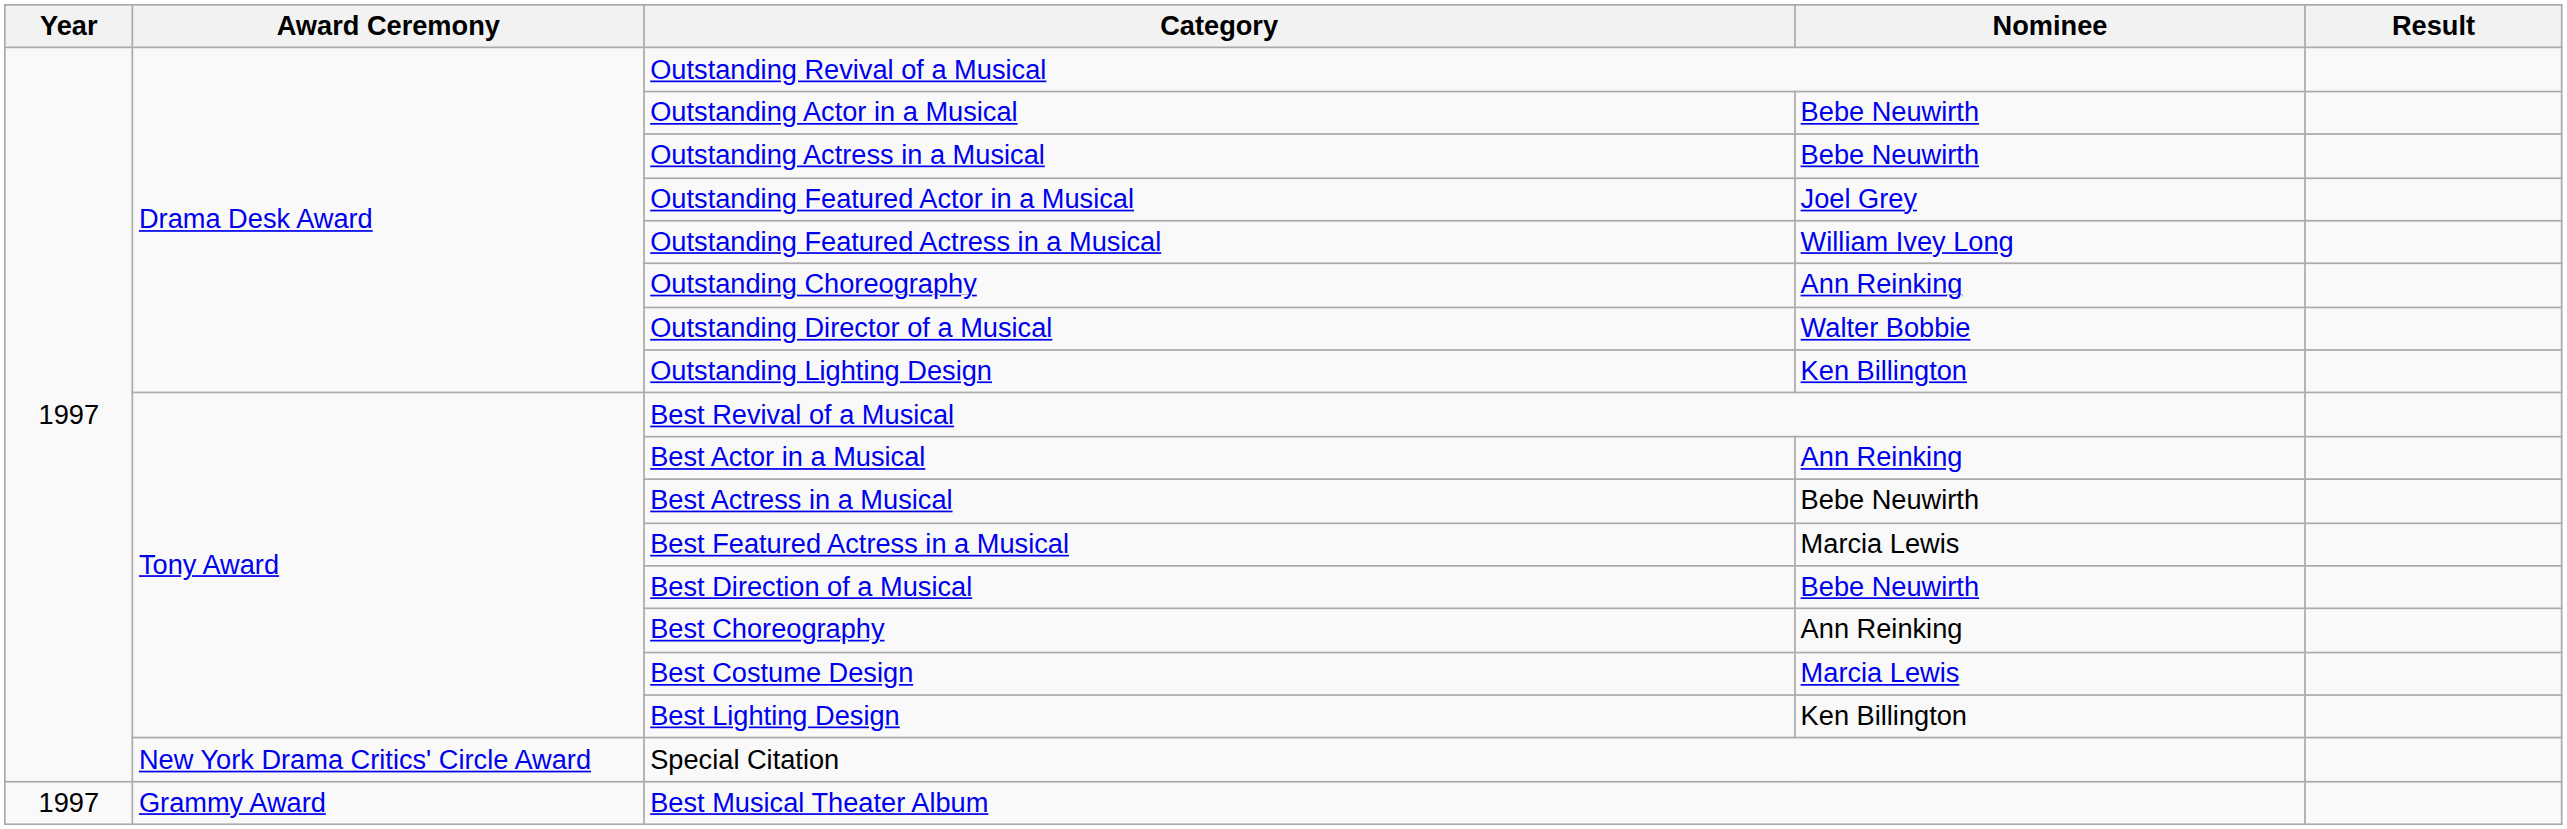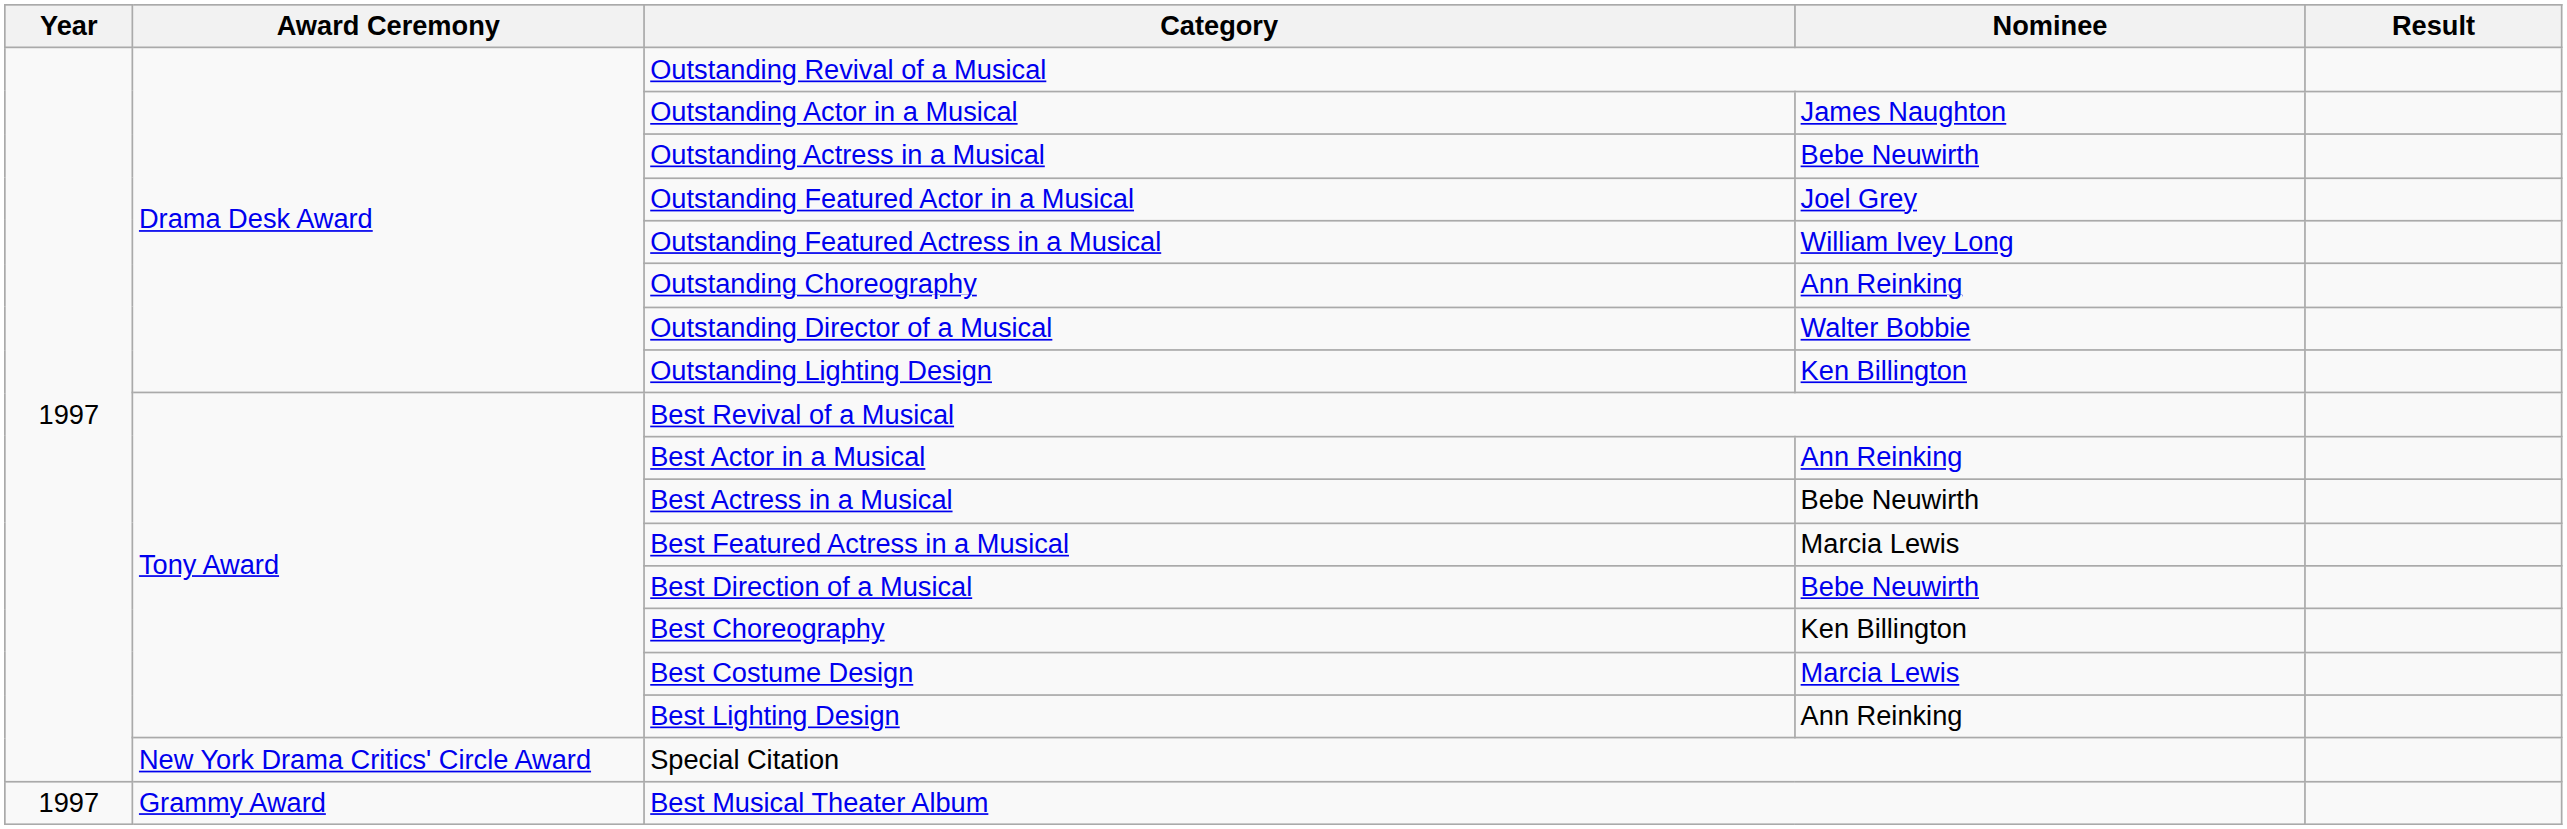Outstanding Actor in a Musical | Nominee: Bebe Neuwirth -> James Naughton
Best Choreography | Nominee: Ann Reinking -> Ken Billington
Best Lighting Design | Nominee: Ken Billington -> Ann Reinking
